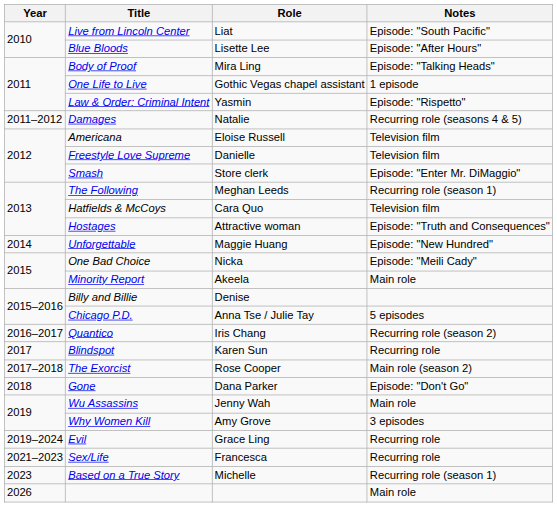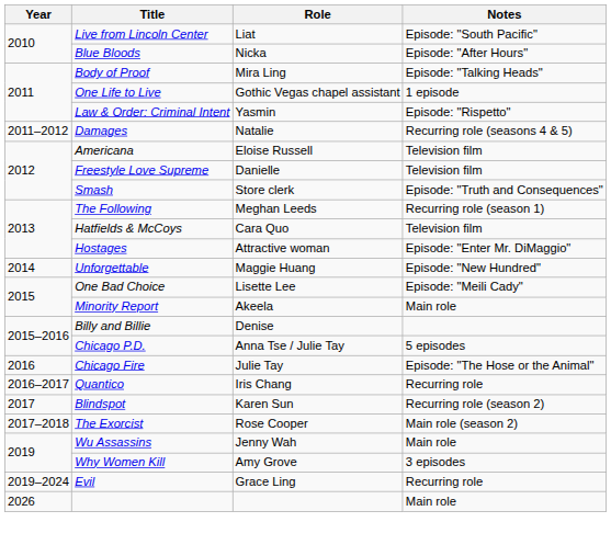Blue Bloods | Role: Lisette Lee -> Nicka
Smash | Notes: Episode: "Enter Mr. DiMaggio" -> Episode: "Truth and Consequences"
Hostages | Notes: Episode: "Truth and Consequences" -> Episode: "Enter Mr. DiMaggio"
One Bad Choice | Role: Nicka -> Lisette Lee
+ row: 2016 | Chicago Fire | Julie Tay | Episode: "The Hose or the Animal"
Quantico | Notes: Recurring role (season 2) -> Recurring role
Blindspot | Notes: Recurring role -> Recurring role (season 2)
- row: 2018 | Gone | Dana Parker | Episode: "Don't Go"
- row: 2021–2023 | Sex/Life | Francesca | Recurring role
- row: 2023 | Based on a True Story | Michelle | Recurring role (season 1)
